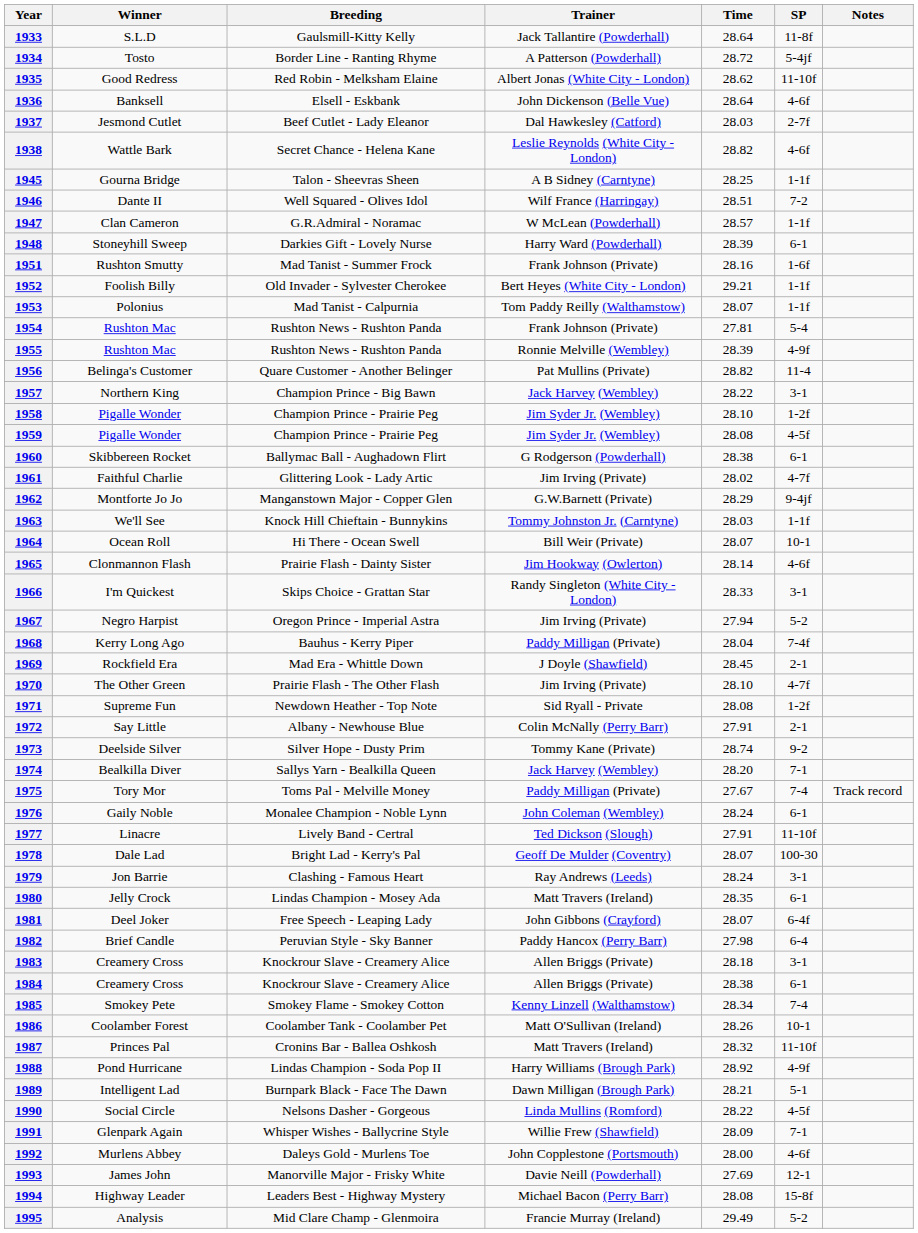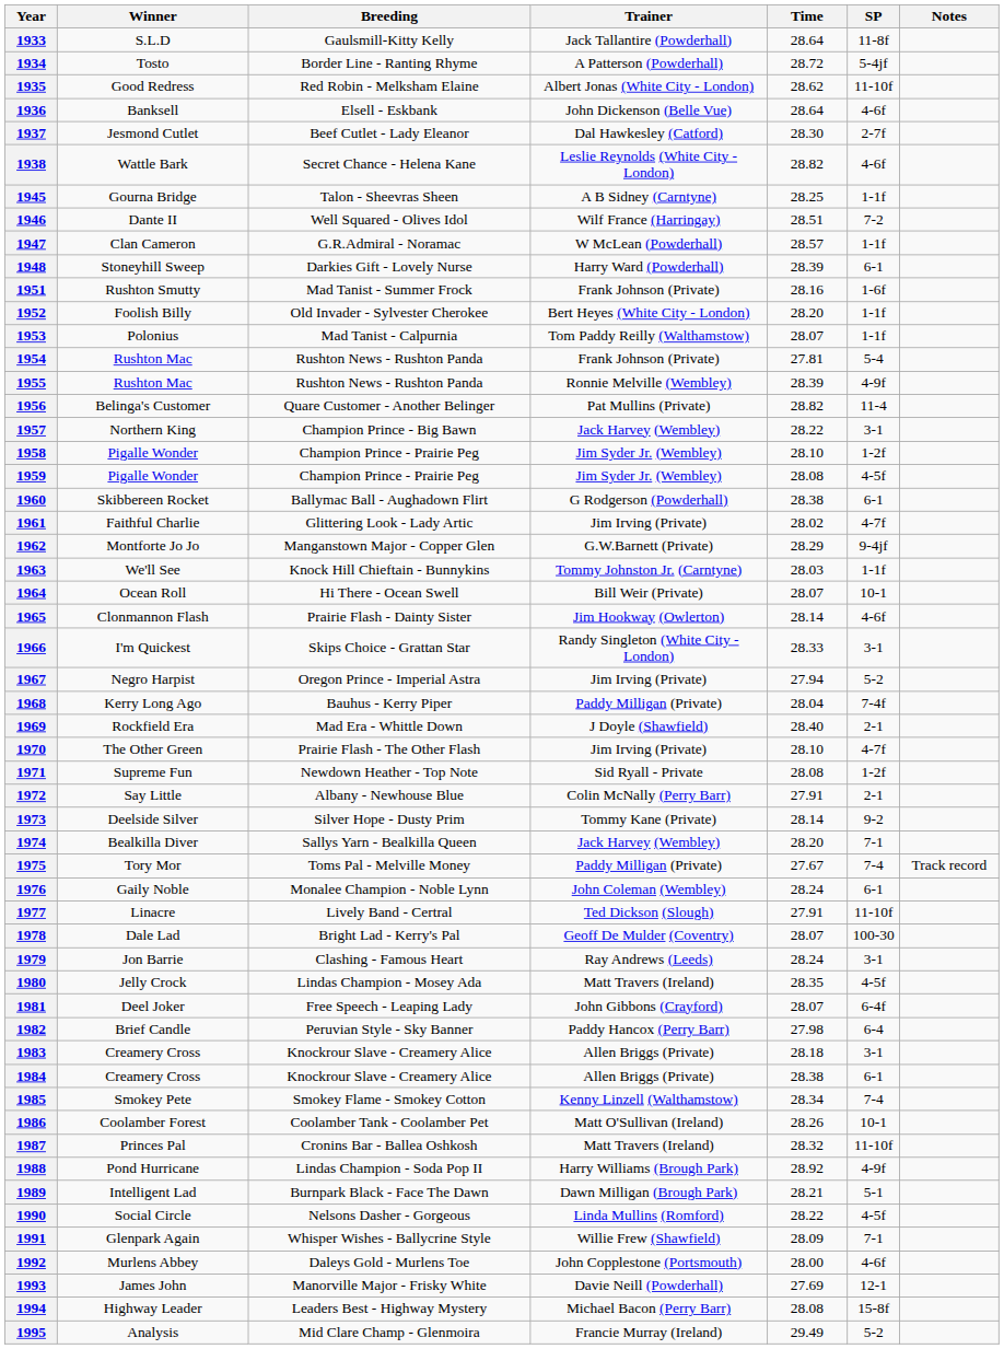1937 | Time: 28.03 -> 28.30
1952 | Time: 29.21 -> 28.20
1969 | Time: 28.45 -> 28.40
1973 | Time: 28.74 -> 28.14
1980 | SP: 6-1 -> 4-5f
